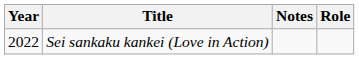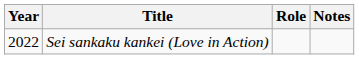columns swapped: Role <-> Notes
